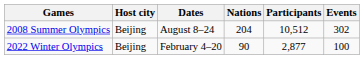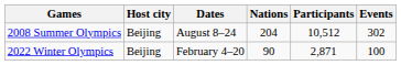2022 Winter Olympics | Participants: 2,877 -> 2,871
